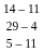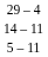rows swapped: 14 – 11 <-> 29 – 4
